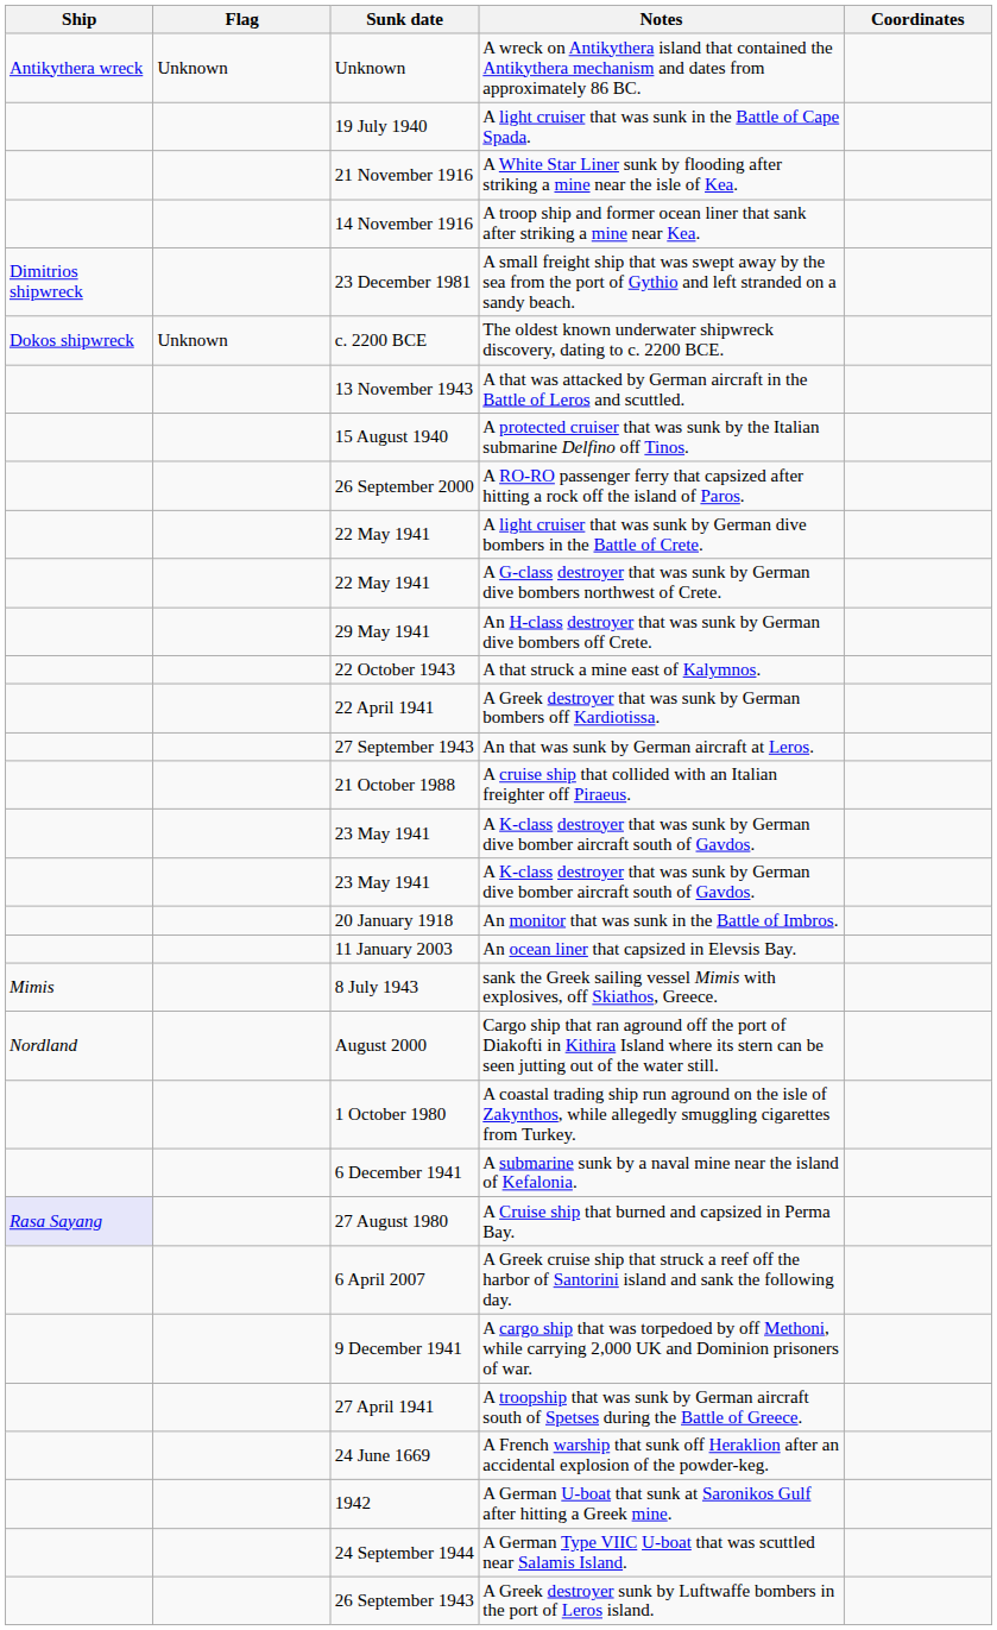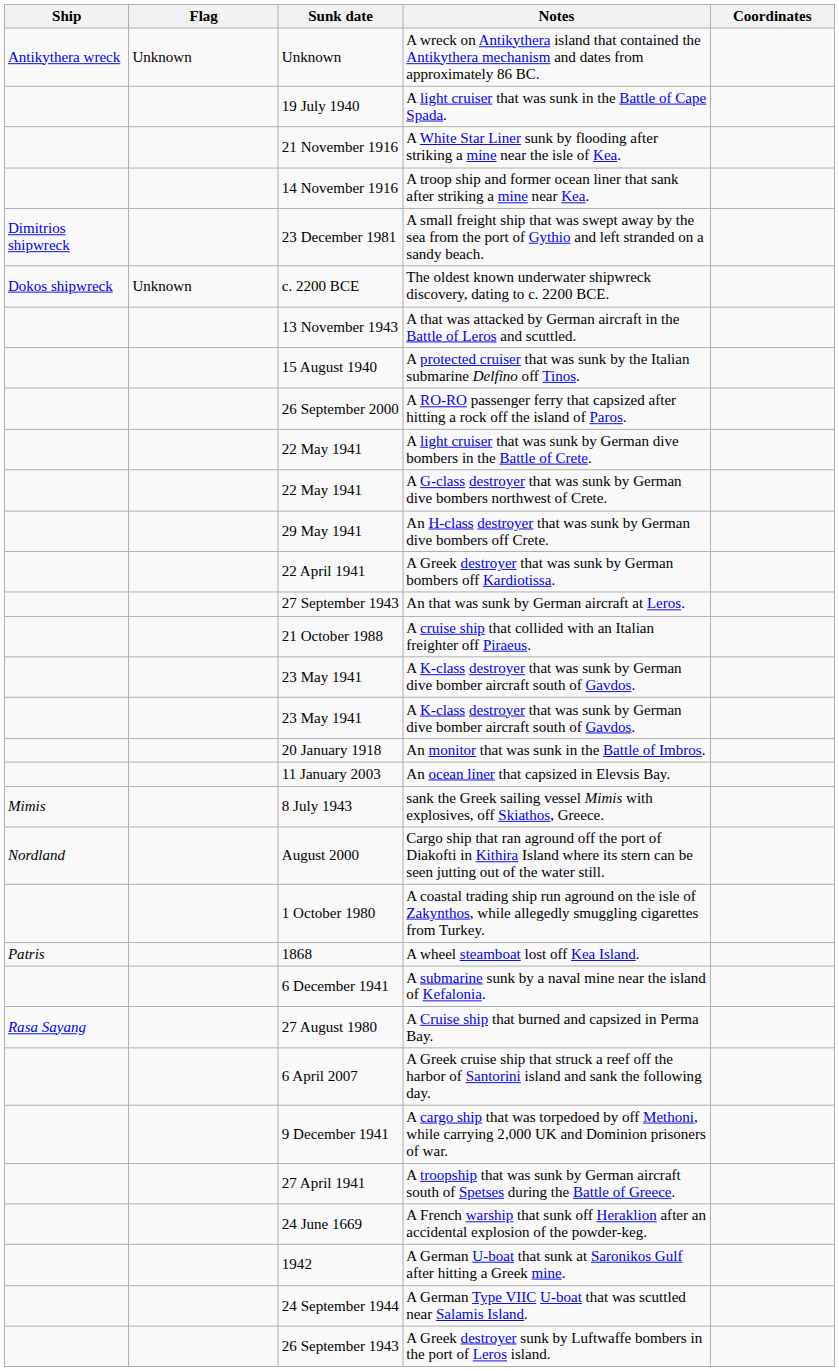- row: 22 October 1943 | A that struck a mine east of Kalymnos.
+ row: Patris | 1868 | A wheel steamboat lost off Kea Island.
A Cruise ship that burned and capsized in Perma Bay. | Ship: lavender background -> no background
